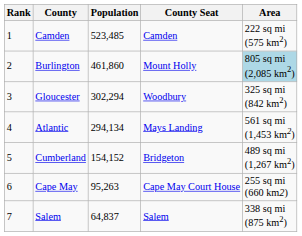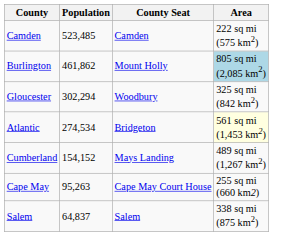- column: Rank | 1 | 2 | 3 | 4 | 5 | 6 | 7
Burlington | Population: 461,860 -> 461,862
Atlantic | Population: 294,134 -> 274,534
Atlantic | County Seat: Mays Landing -> Bridgeton
Atlantic | Area: no background -> lightyellow background
Cumberland | County Seat: Bridgeton -> Mays Landing
